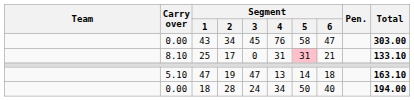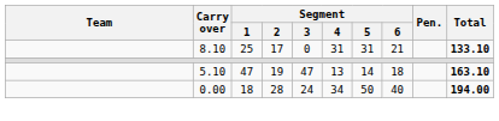- row: 0.00 | 43 | 34 | 45 | 76 | 58 | 47 | 303.00
25 | Segment / 5: pink background -> no background
